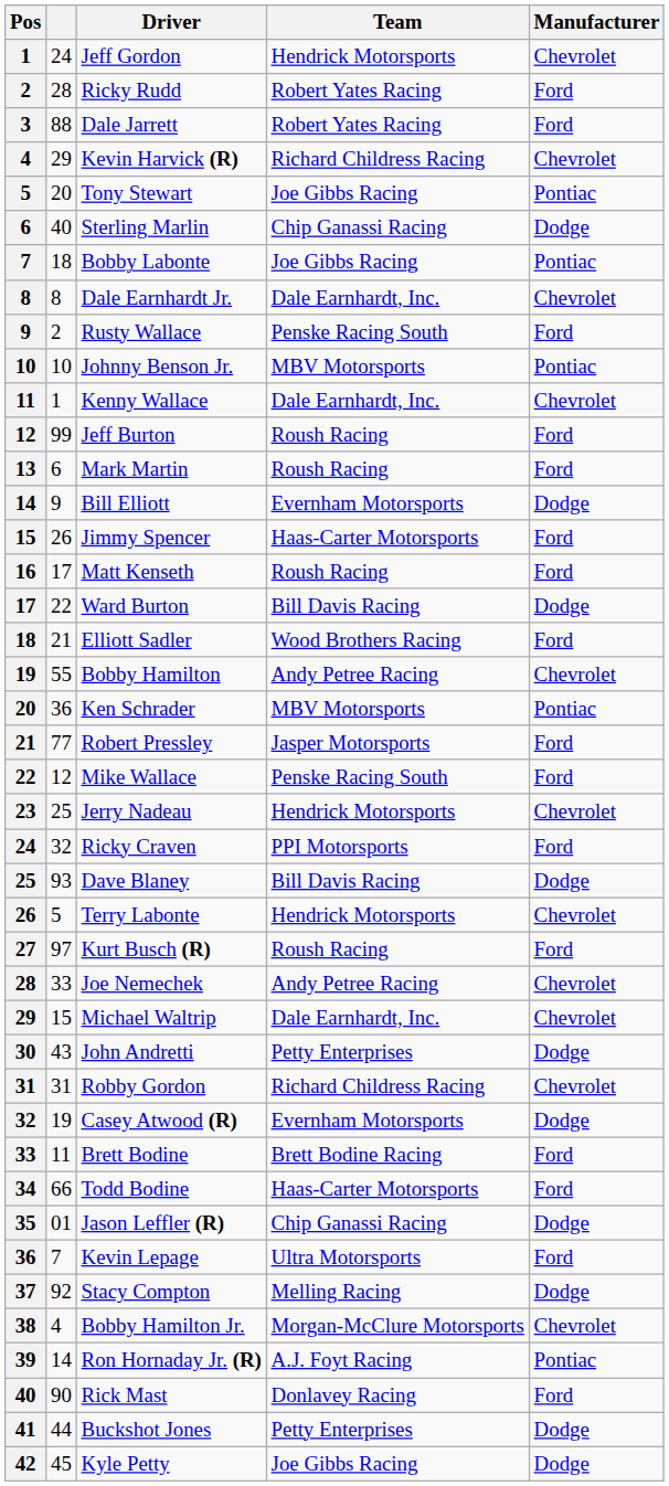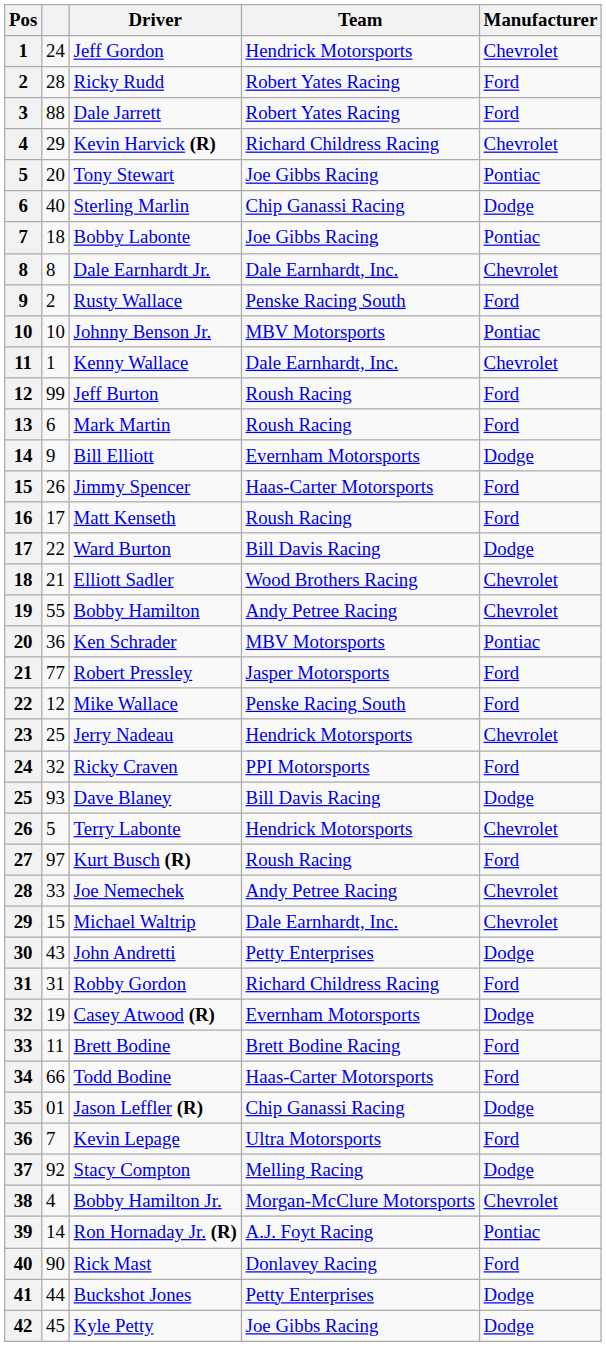Elliott Sadler | Manufacturer: Ford -> Chevrolet
Robby Gordon | Manufacturer: Chevrolet -> Ford
